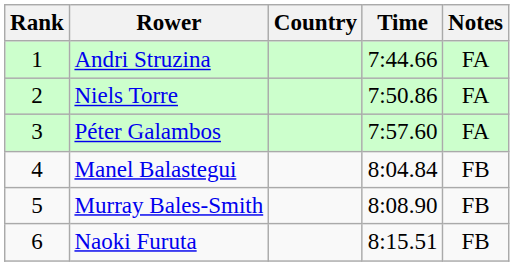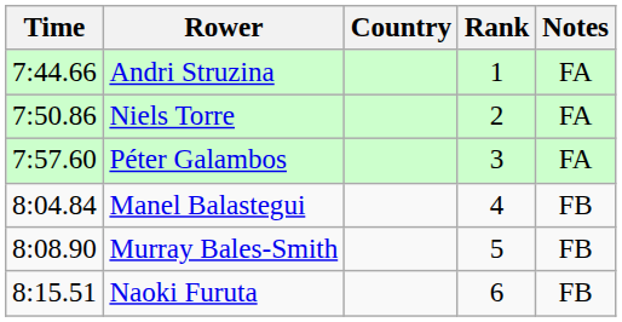columns swapped: Rank <-> Time
